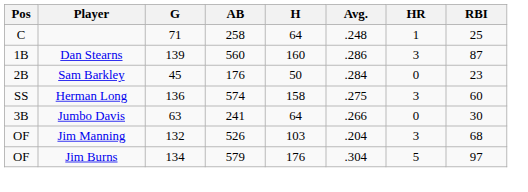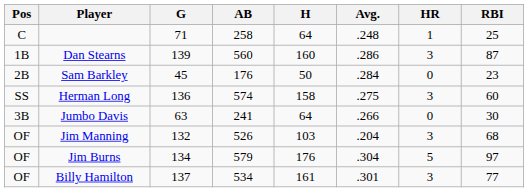+ row: OF | Billy Hamilton | 137 | 534 | 161 | .301 | 3 | 77
